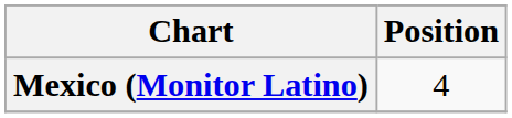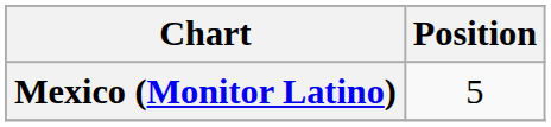Mexico (Monitor Latino) | Position: 4 -> 5
